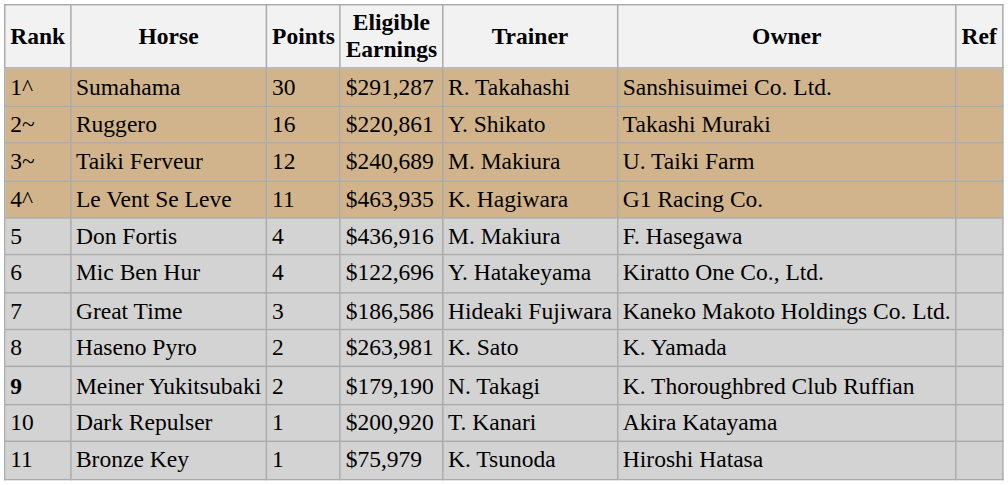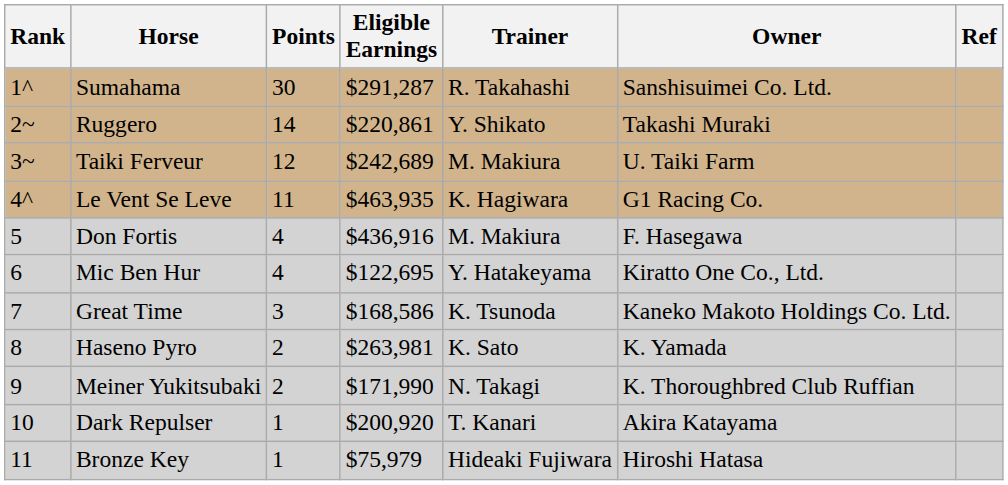Ruggero | Points: 16 -> 14
Taiki Ferveur | Eligible Earnings: $240,689 -> $242,689
Mic Ben Hur | Eligible Earnings: $122,696 -> $122,695
Great Time | Eligible Earnings: $186,586 -> $168,586
Great Time | Trainer: Hideaki Fujiwara -> K. Tsunoda
Meiner Yukitsubaki | Rank: bold -> normal
Meiner Yukitsubaki | Eligible Earnings: $179,190 -> $171,990
Bronze Key | Trainer: K. Tsunoda -> Hideaki Fujiwara
